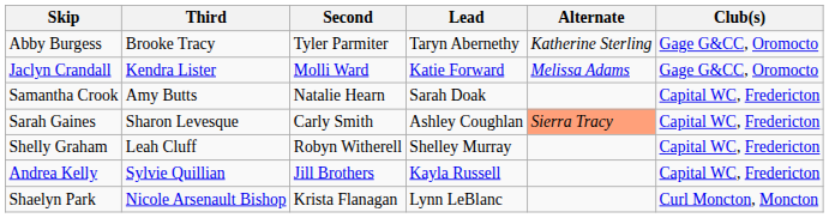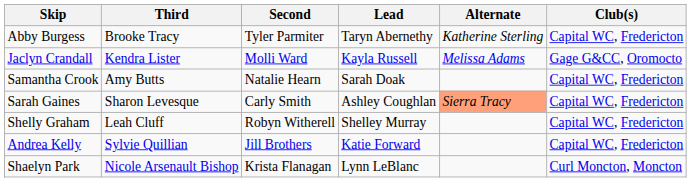Abby Burgess | Club(s): Gage G&CC, Oromocto -> Capital WC, Fredericton
Jaclyn Crandall | Lead: Katie Forward -> Kayla Russell
Andrea Kelly | Lead: Kayla Russell -> Katie Forward
